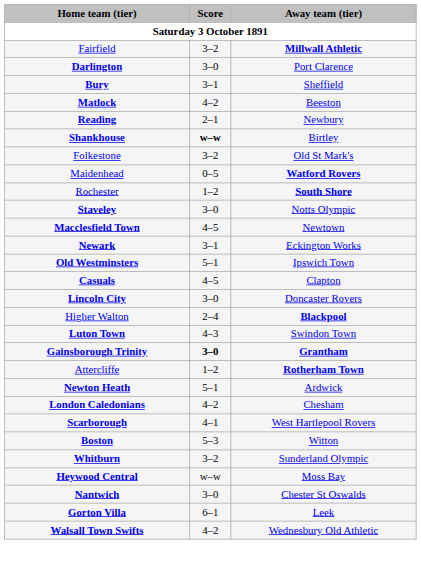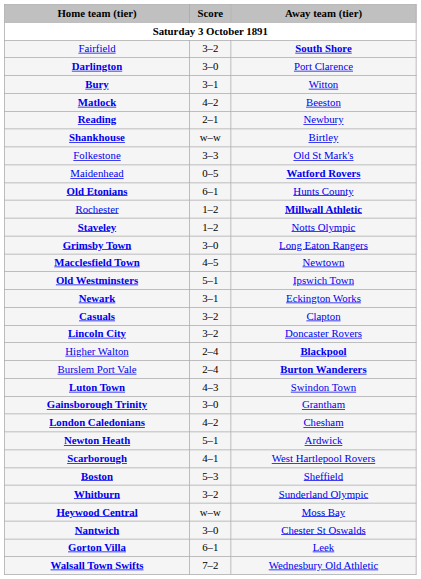Fairfield | Away team (tier): Millwall Athletic -> South Shore
Bury | Away team (tier): Sheffield -> Witton
Shankhouse | Score: bold -> normal
Folkestone | Score: 3–2 -> 3–3
+ row: Old Etonians | 6–1 | Hunts County
Rochester | Away team (tier): South Shore -> Millwall Athletic
Staveley | Score: 3–0 -> 1–2
+ row: Grimsby Town | 3–0 | Long Eaton Rangers
rows swapped: Old Westminsters <-> Newark
Casuals | Score: 4–5 -> 3–2
Lincoln City | Score: 3–0 -> 3–2
+ row: Burslem Port Vale | 2–4 | Burton Wanderers
Gainsborough Trinity | Score: bold -> normal
Gainsborough Trinity | Away team (tier): bold -> normal
- row: Attercliffe | 1–2 | Rotherham Town
rows swapped: London Caledonians <-> Newton Heath
Boston | Away team (tier): Witton -> Sheffield
Walsall Town Swifts | Score: 4–2 -> 7–2
